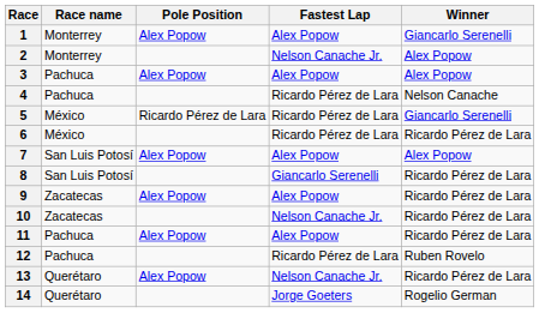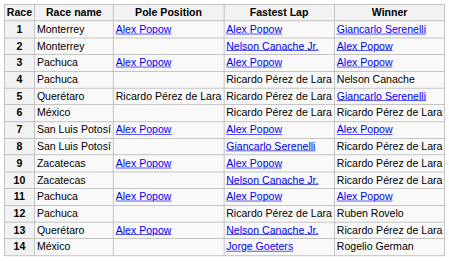5 | Race name: México -> Querétaro
11 | Winner: Ricardo Pérez de Lara -> Alex Popow
14 | Race name: Querétaro -> México
